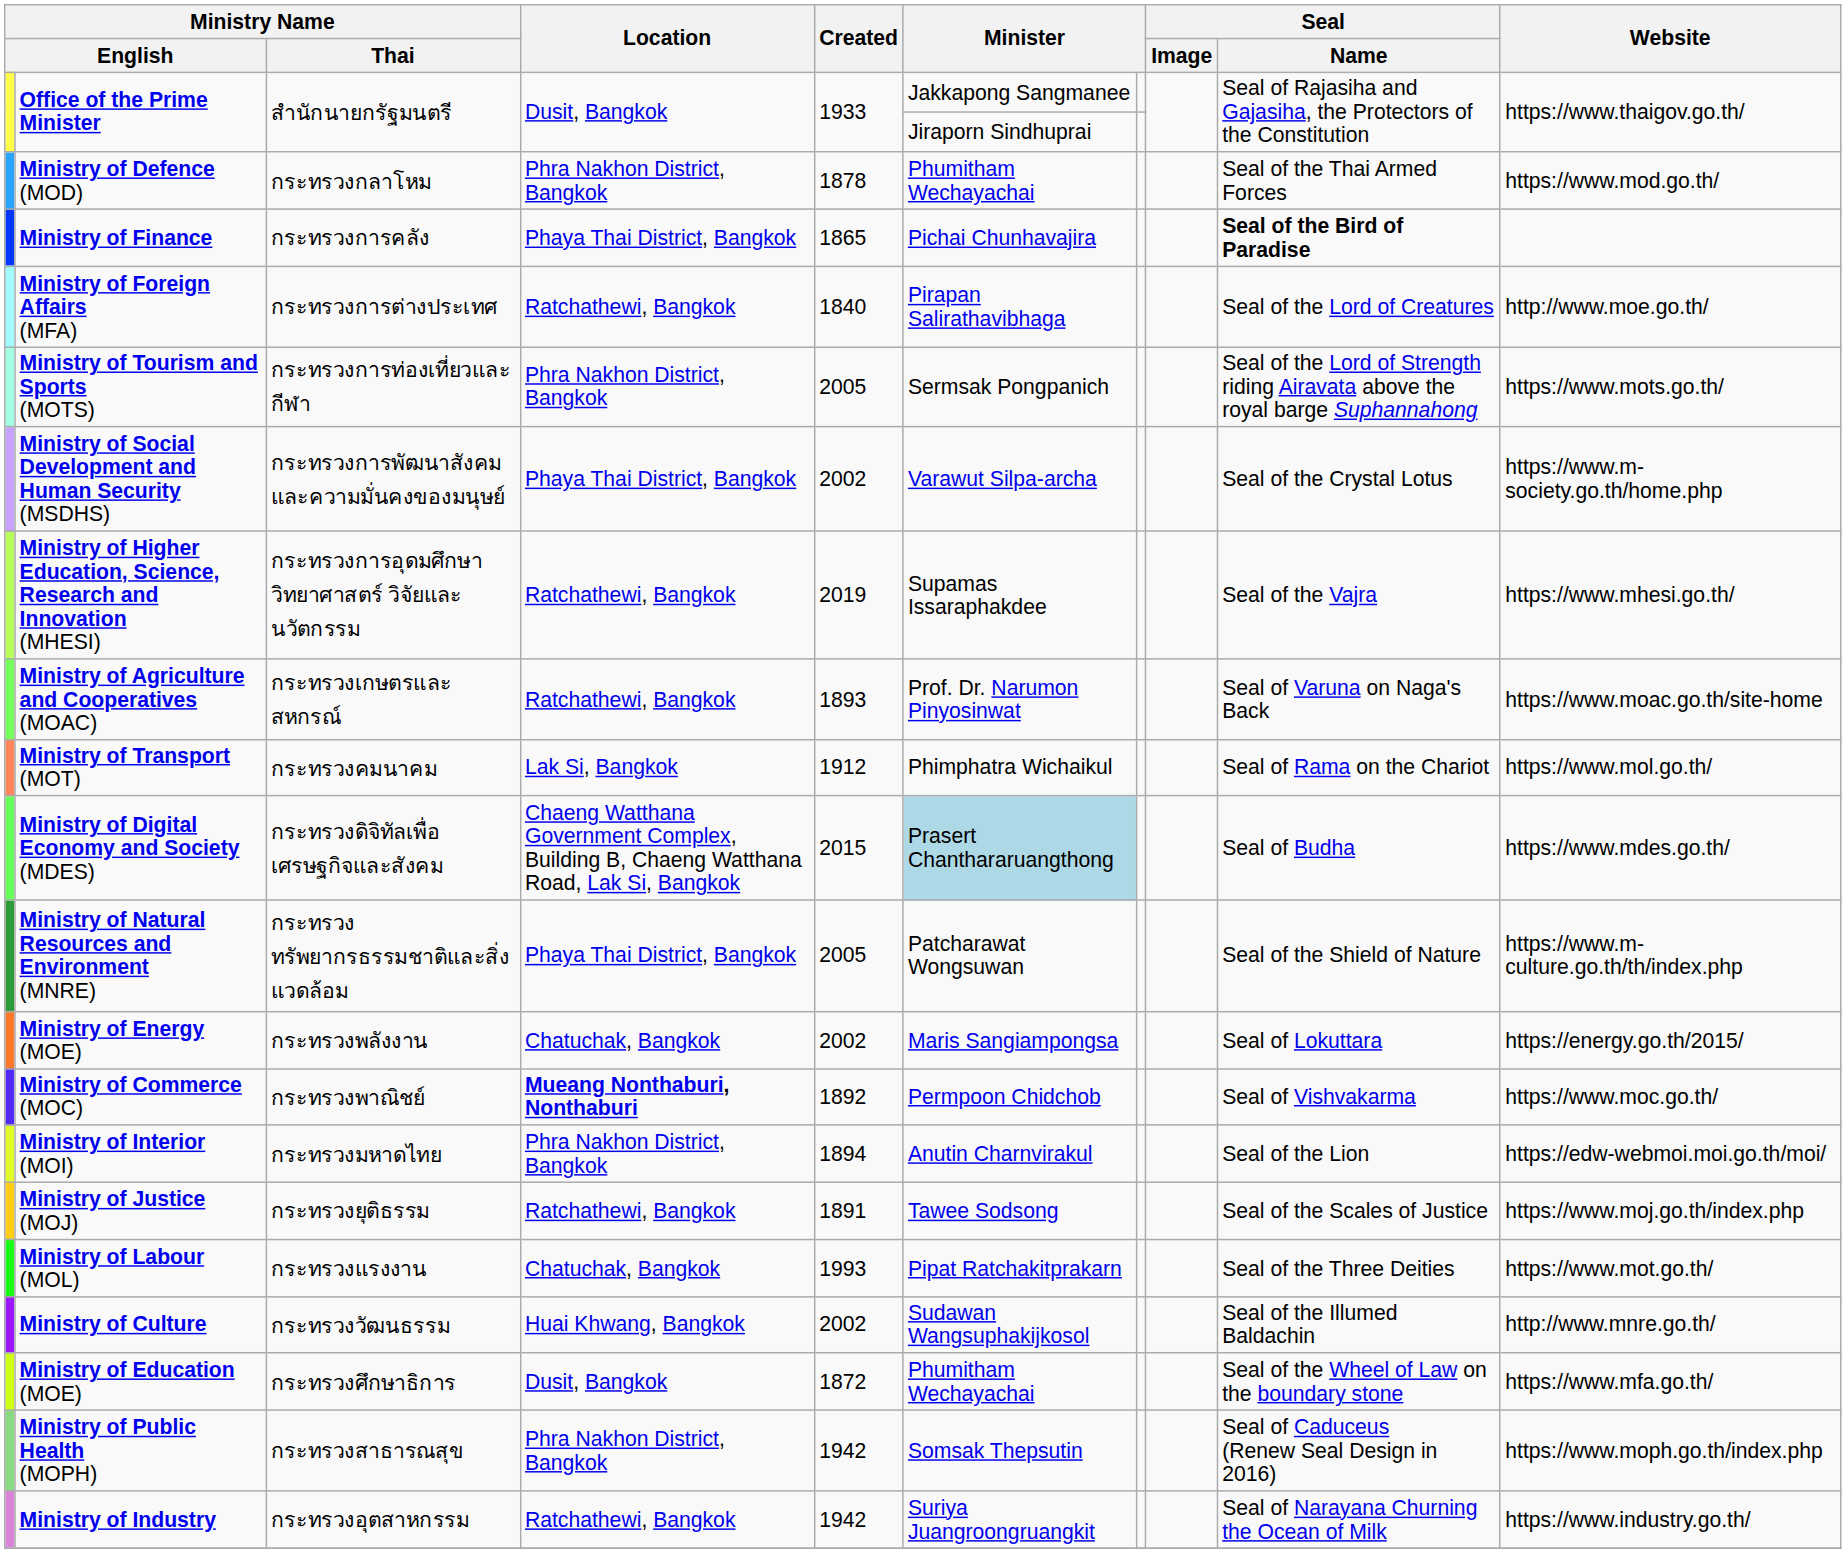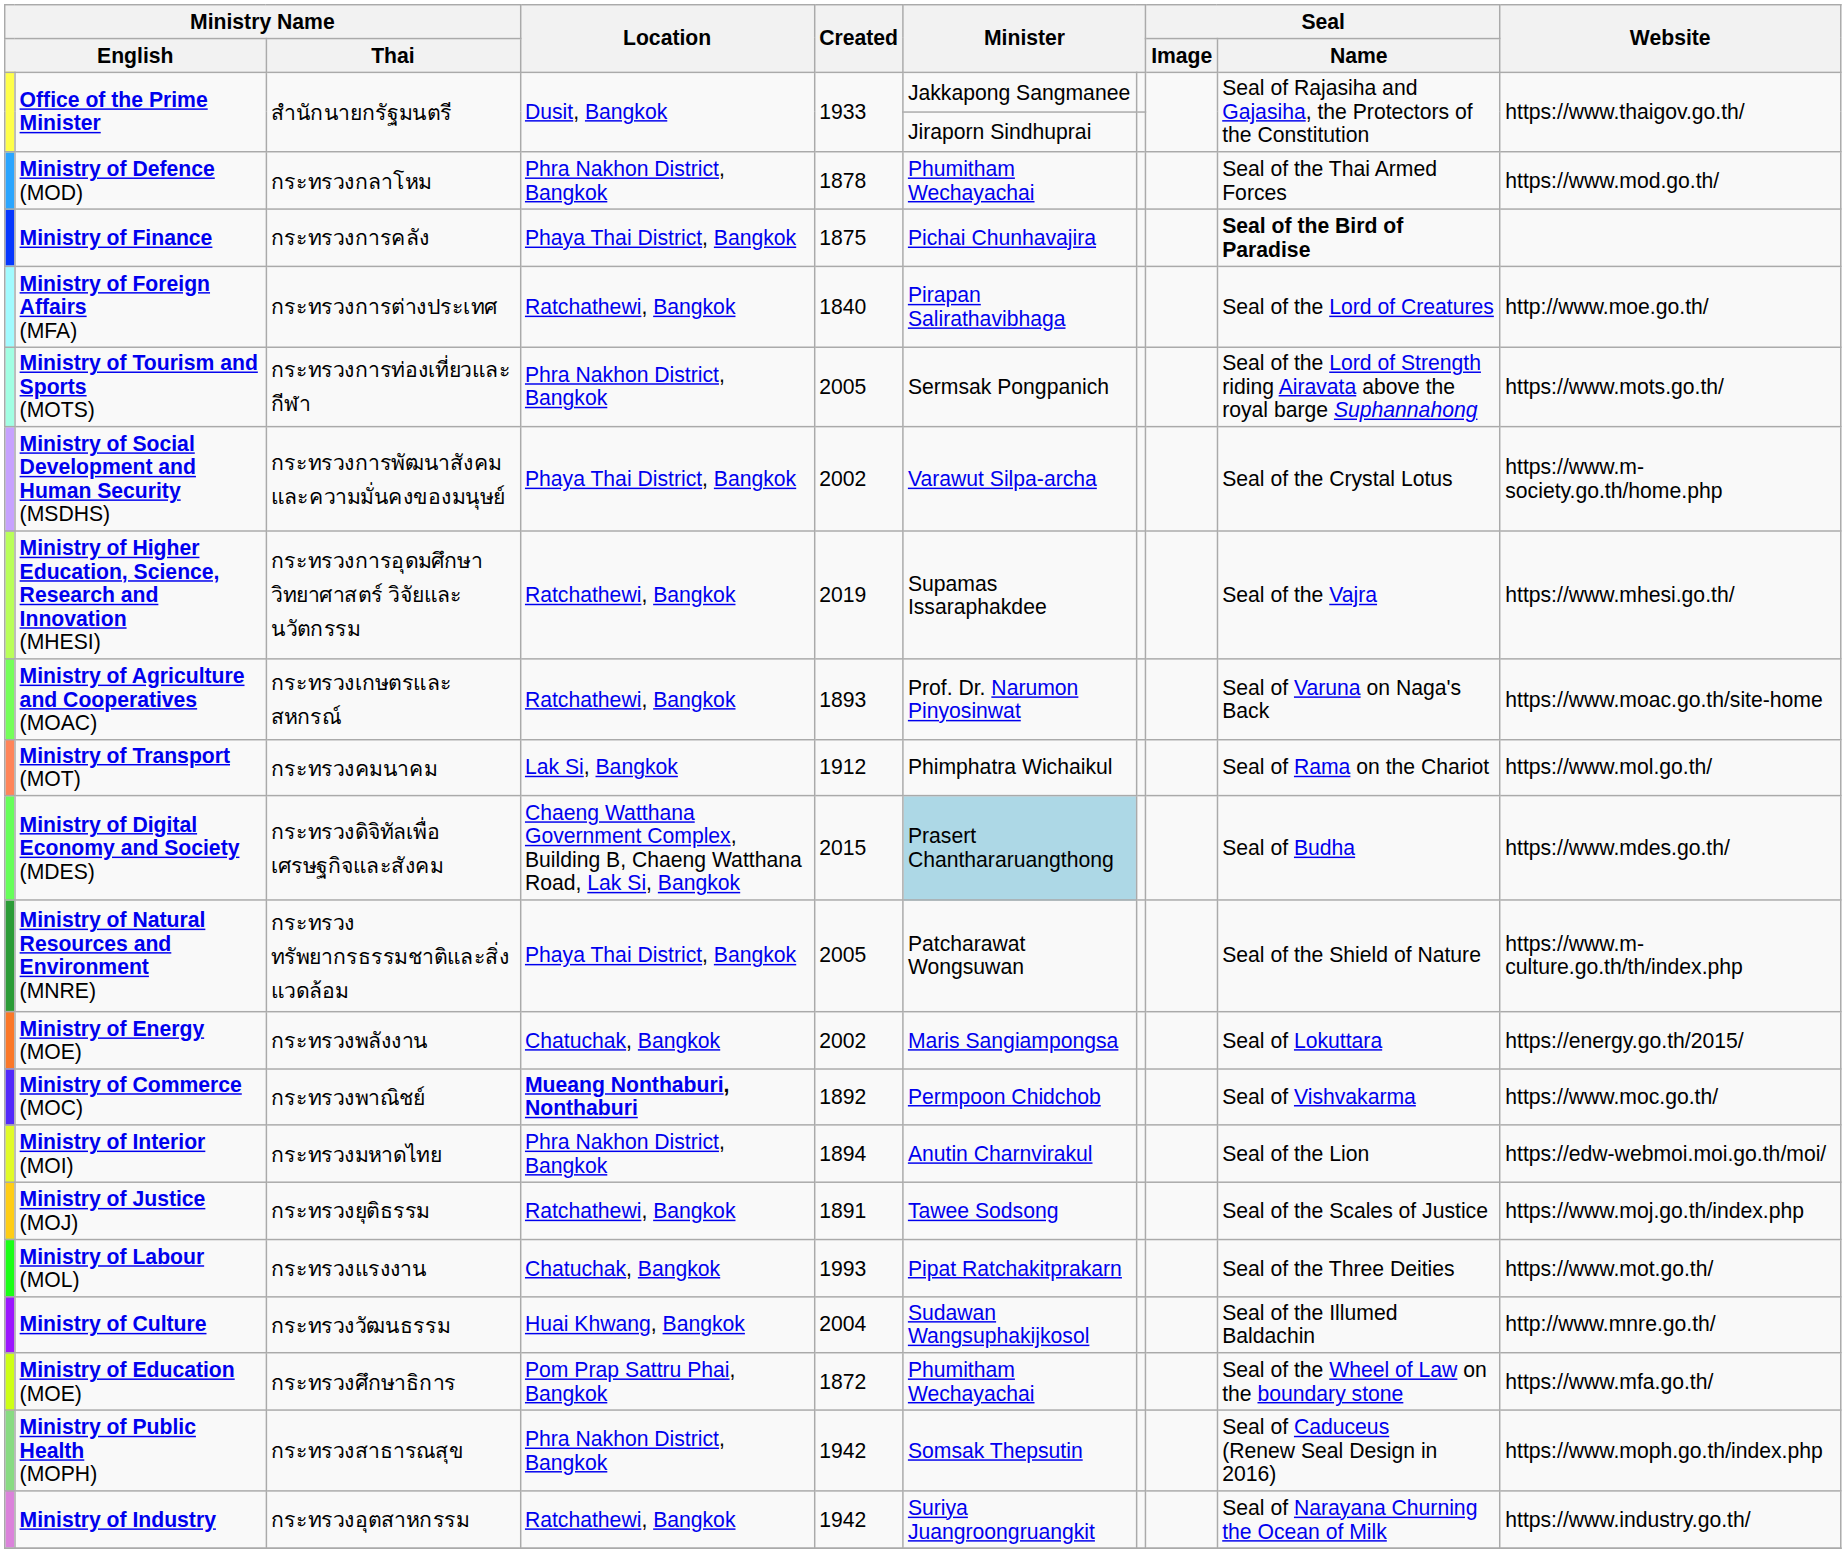Ministry of Finance | Created: 1865 -> 1875
Ministry of Culture | Created: 2002 -> 2004
Ministry of Education (MOE) | Location: Dusit, Bangkok -> Pom Prap Sattru Phai, Bangkok
